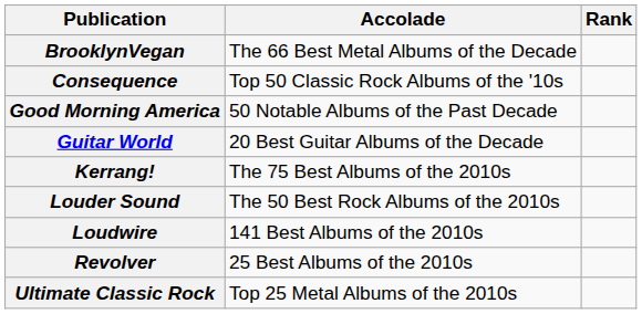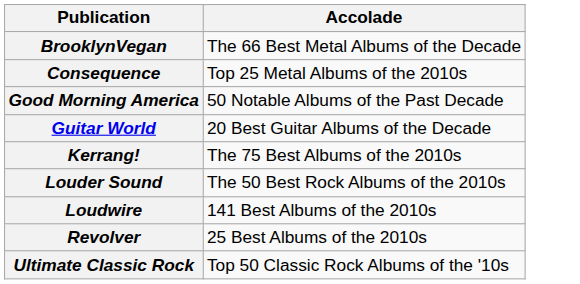- column: Rank
Consequence | Accolade: Top 50 Classic Rock Albums of the '10s -> Top 25 Metal Albums of the 2010s
Ultimate Classic Rock | Accolade: Top 25 Metal Albums of the 2010s -> Top 50 Classic Rock Albums of the '10s
